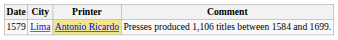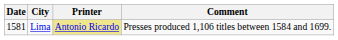Lima | Date: 1579 -> 1581
